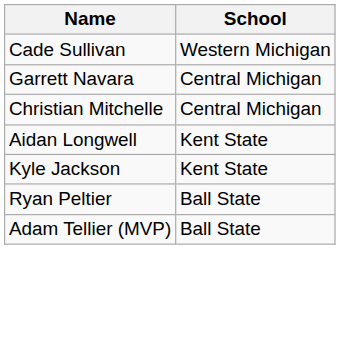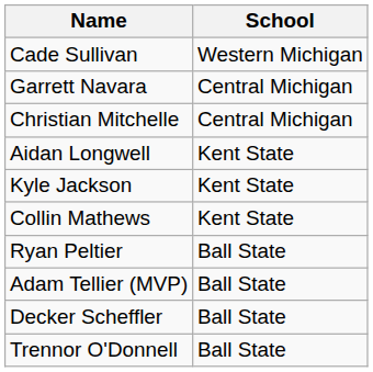+ row: Collin Mathews | Kent State
+ row: Decker Scheffler | Ball State
+ row: Trennor O'Donnell | Ball State
